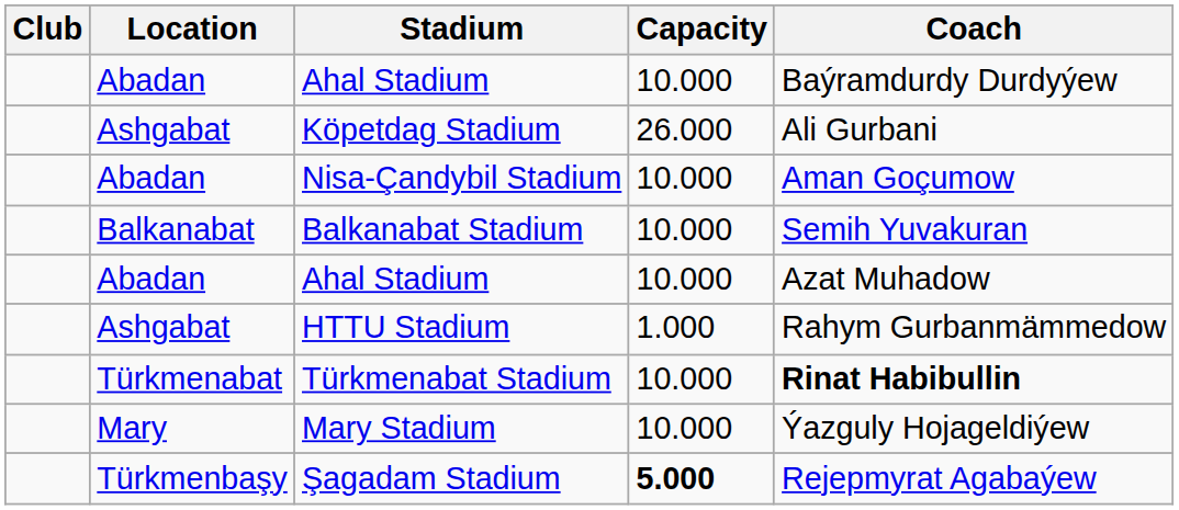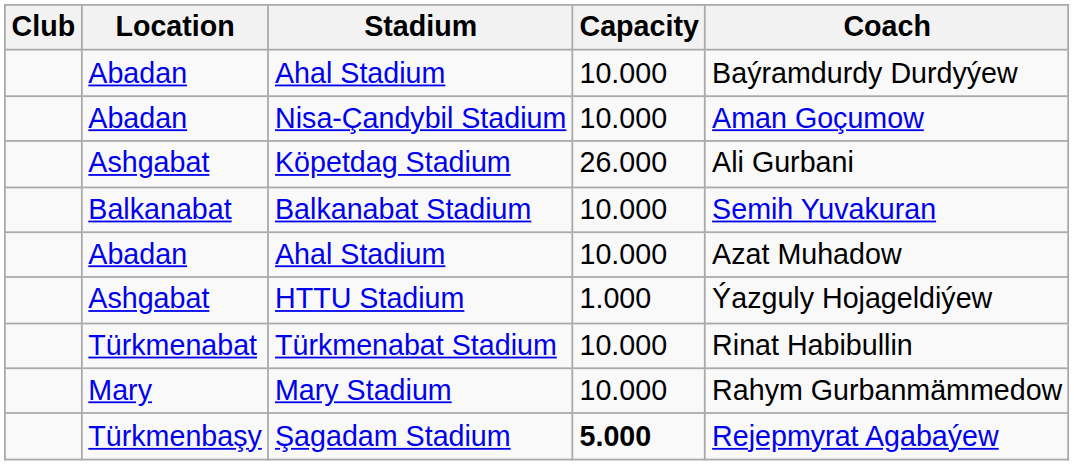rows swapped: Köpetdag Stadium <-> Nisa-Çandybil Stadium
HTTU Stadium | Coach: Rahym Gurbanmämmedow -> Ýazguly Hojageldiýew
Türkmenabat Stadium | Coach: bold -> normal
Mary Stadium | Coach: Ýazguly Hojageldiýew -> Rahym Gurbanmämmedow
